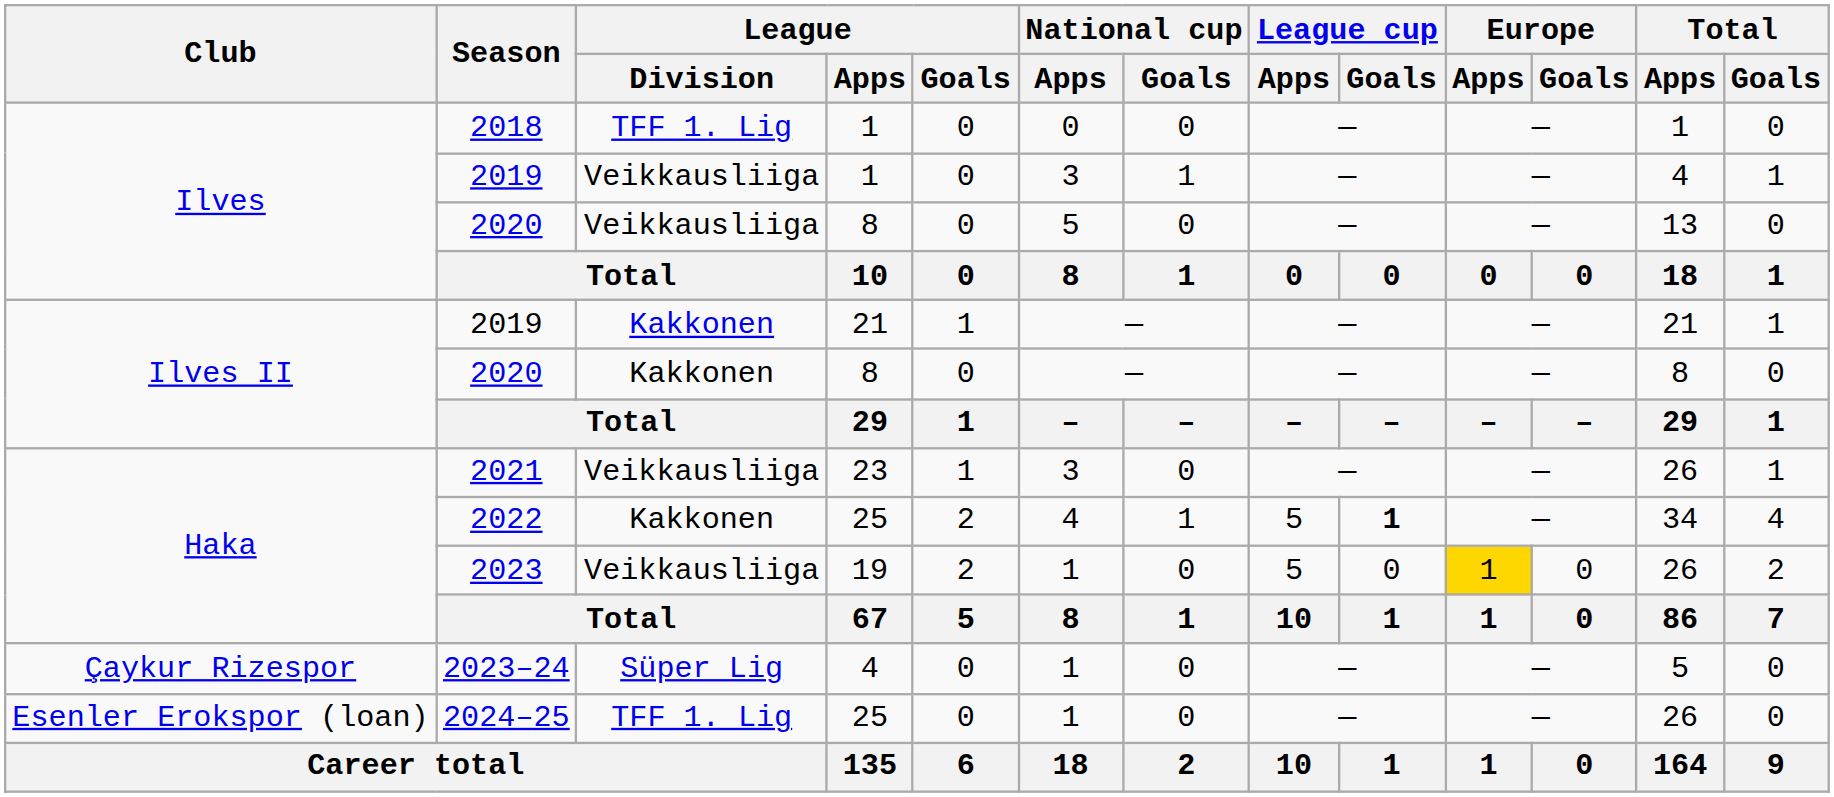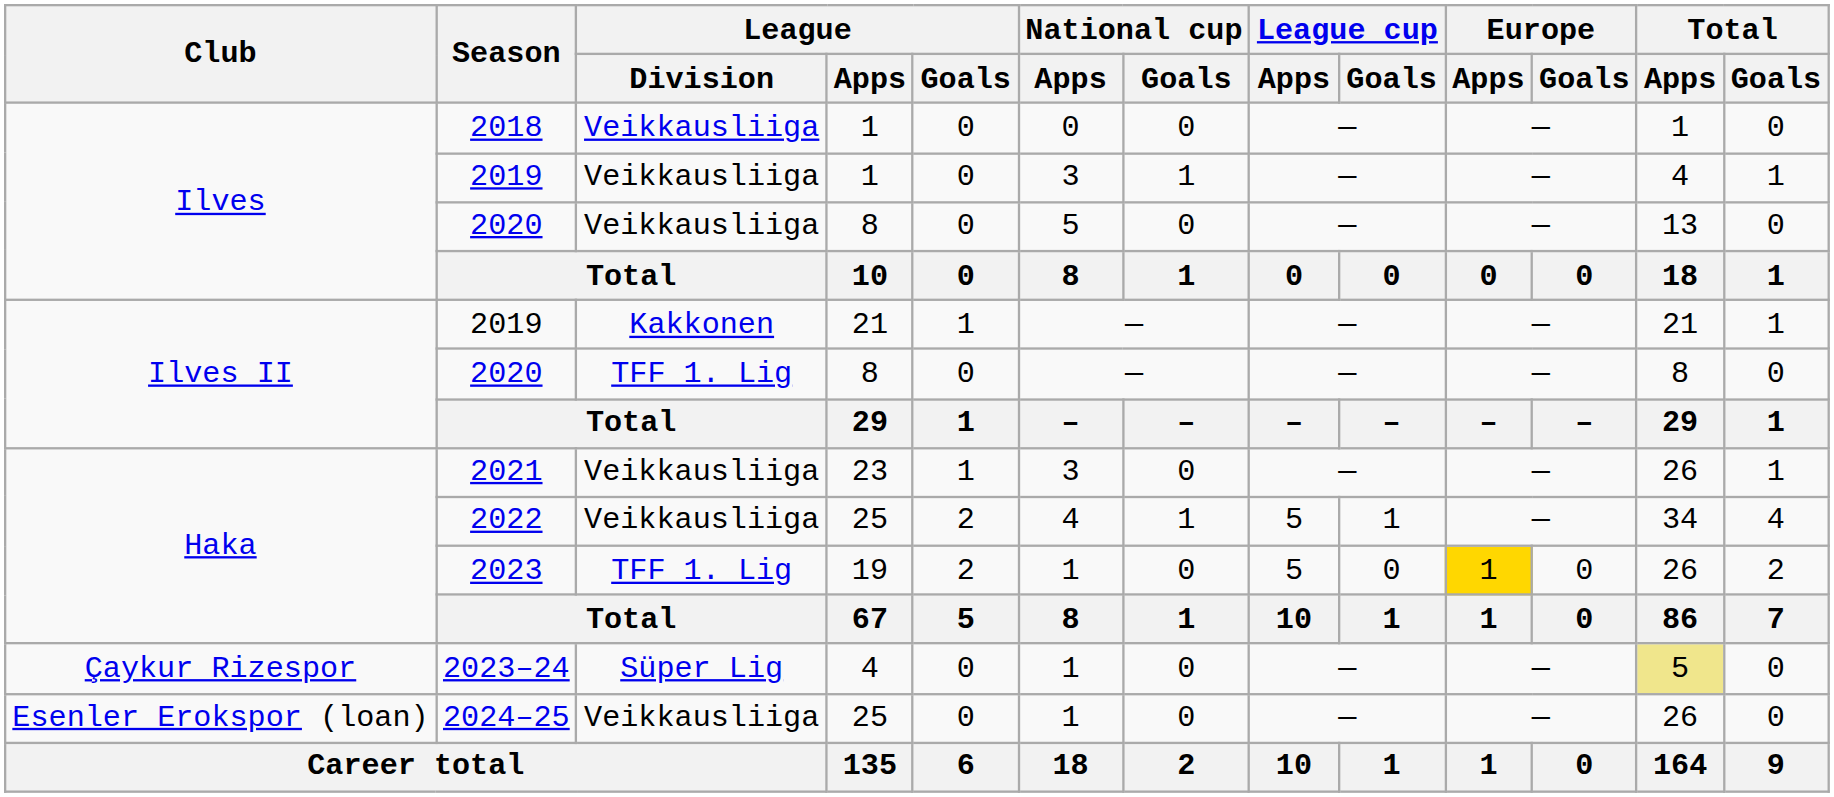2018 | League / Division: TFF 1. Lig -> Veikkausliiga
Ilves II / 2020 | League / Division: Kakkonen -> TFF 1. Lig
2022 | League / Division: Kakkonen -> Veikkausliiga
2022 | League cup / Goals: bold -> normal
2023 | League / Division: Veikkausliiga -> TFF 1. Lig
2023–24 | Total / Apps: no background -> khaki background
2024–25 | League / Division: TFF 1. Lig -> Veikkausliiga
